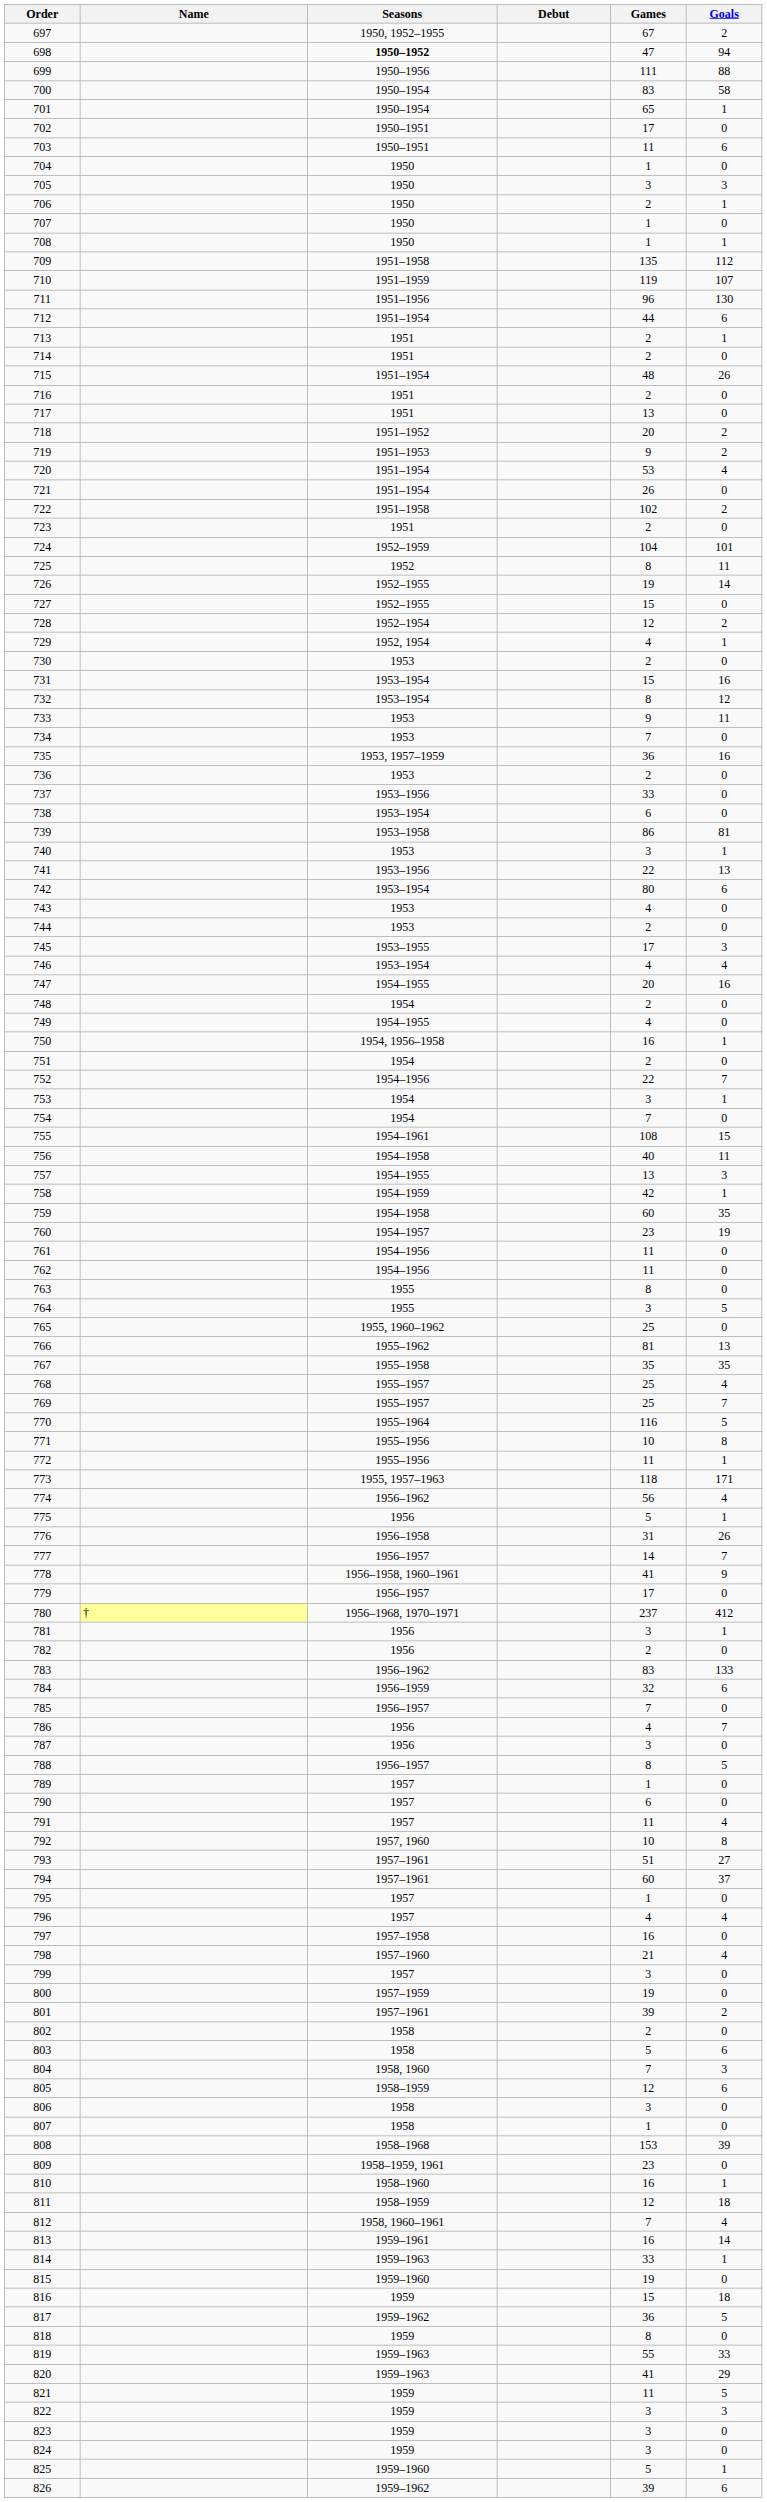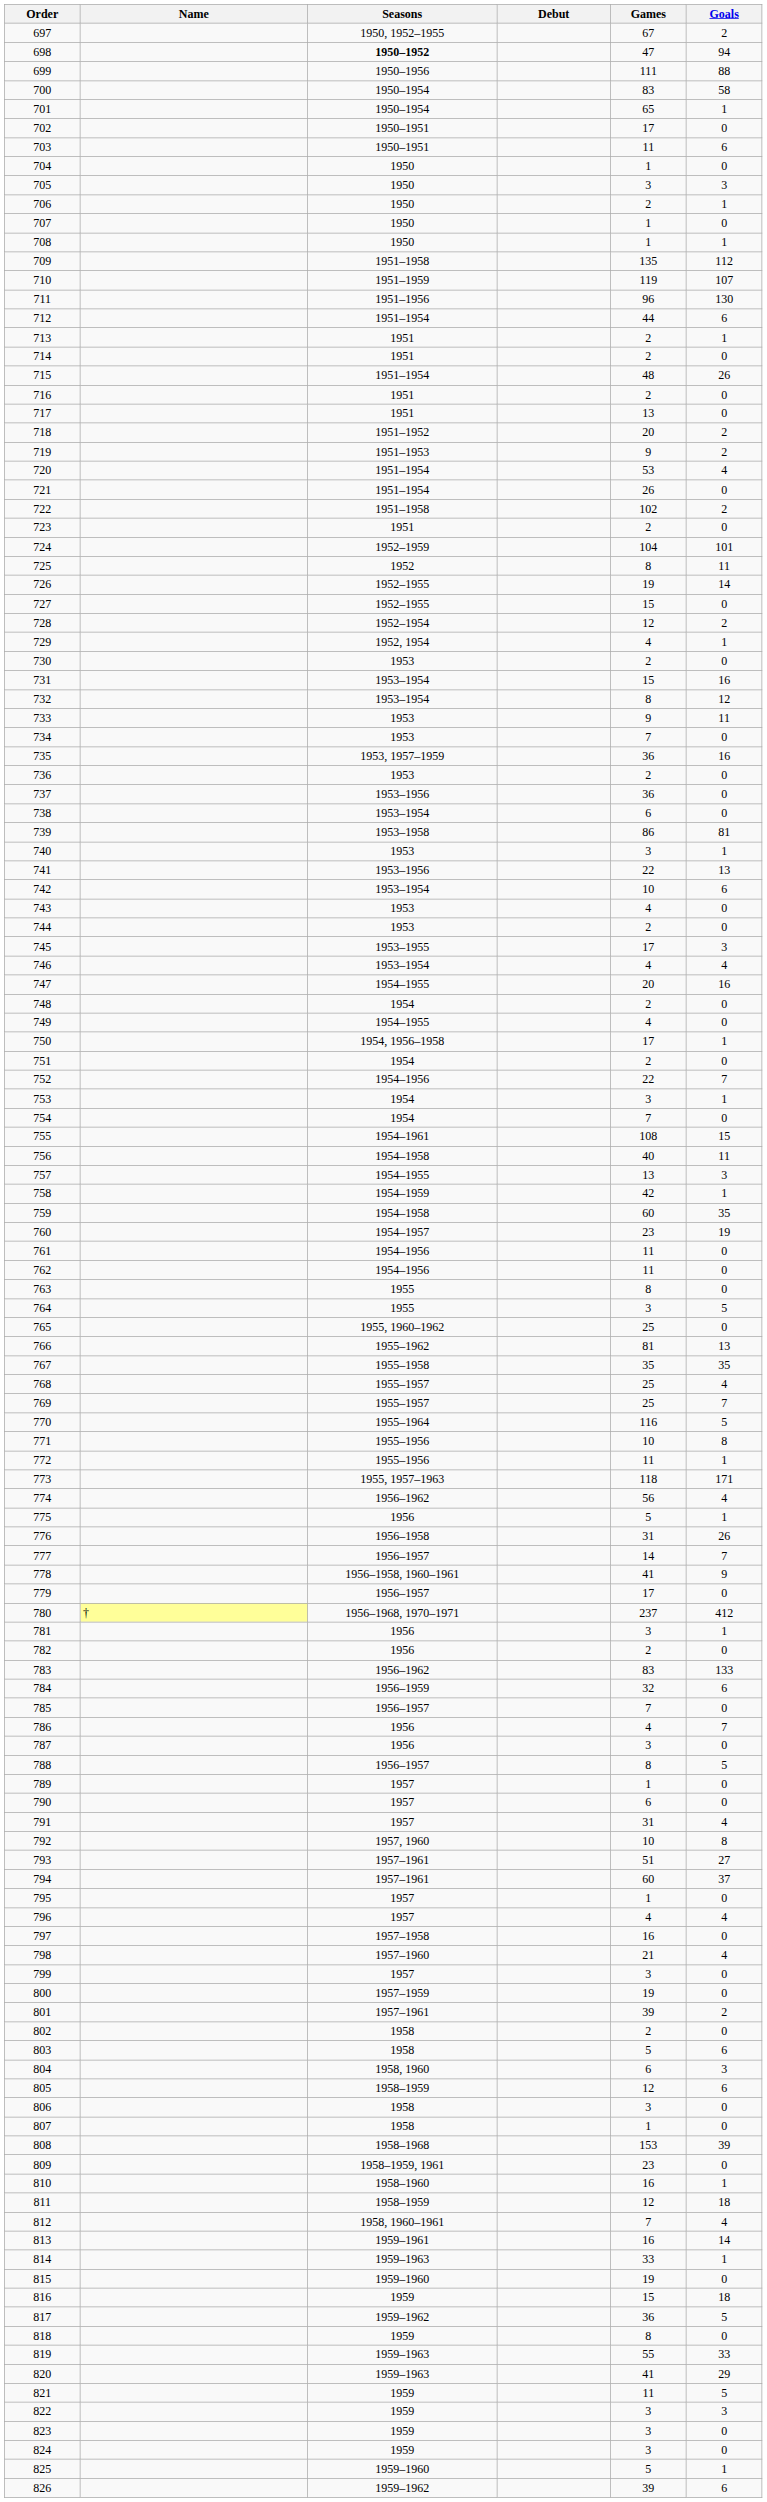737 | Games: 33 -> 36
742 | Games: 80 -> 10
750 | Games: 16 -> 17
791 | Games: 11 -> 31
804 | Games: 7 -> 6
